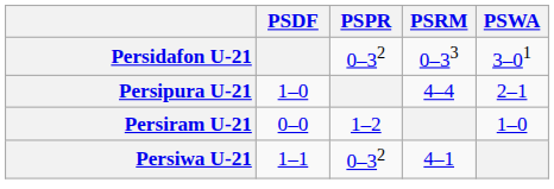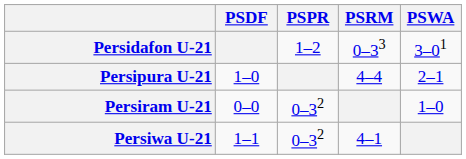Persidafon U-21 | PSPR: 0–32 -> 1–2
Persiram U-21 | PSPR: 1–2 -> 0–32
